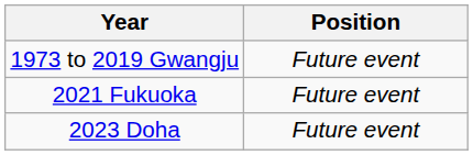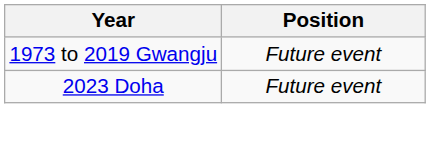- row: 2021 Fukuoka | Future event
